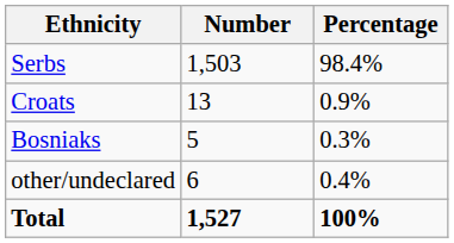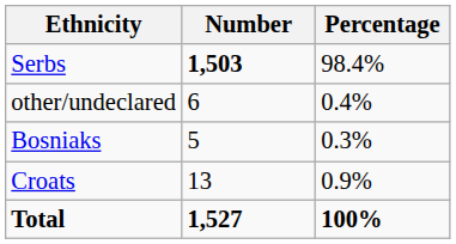Serbs | Number: normal -> bold
rows swapped: Croats <-> other/undeclared
